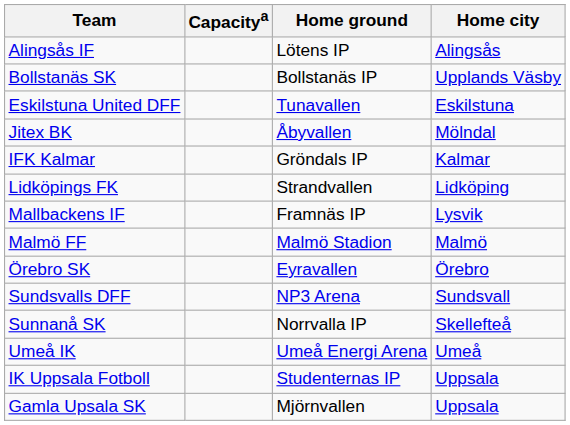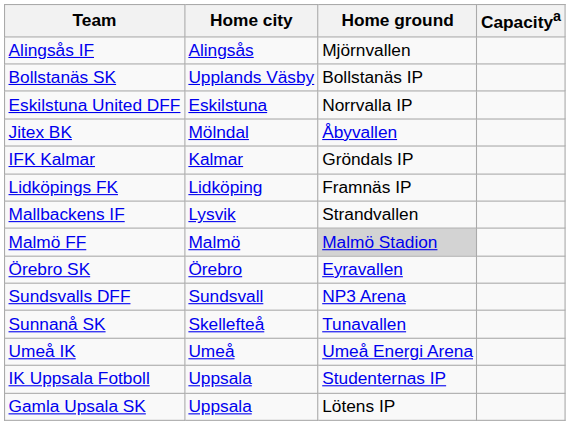columns swapped: Home city <-> Capacitya
Alingsås IF | Home ground: Lötens IP -> Mjörnvallen
Eskilstuna United DFF | Home ground: Tunavallen -> Norrvalla IP
Lidköpings FK | Home ground: Strandvallen -> Framnäs IP
Mallbackens IF | Home ground: Framnäs IP -> Strandvallen
Malmö FF | Home ground: no background -> lightgrey background
Sunnanå SK | Home ground: Norrvalla IP -> Tunavallen
Gamla Upsala SK | Home ground: Mjörnvallen -> Lötens IP
